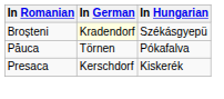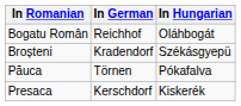+ row: Bogatu Român | Reichhof | Oláhbogát
Broșteni | In German: lightyellow background -> no background
